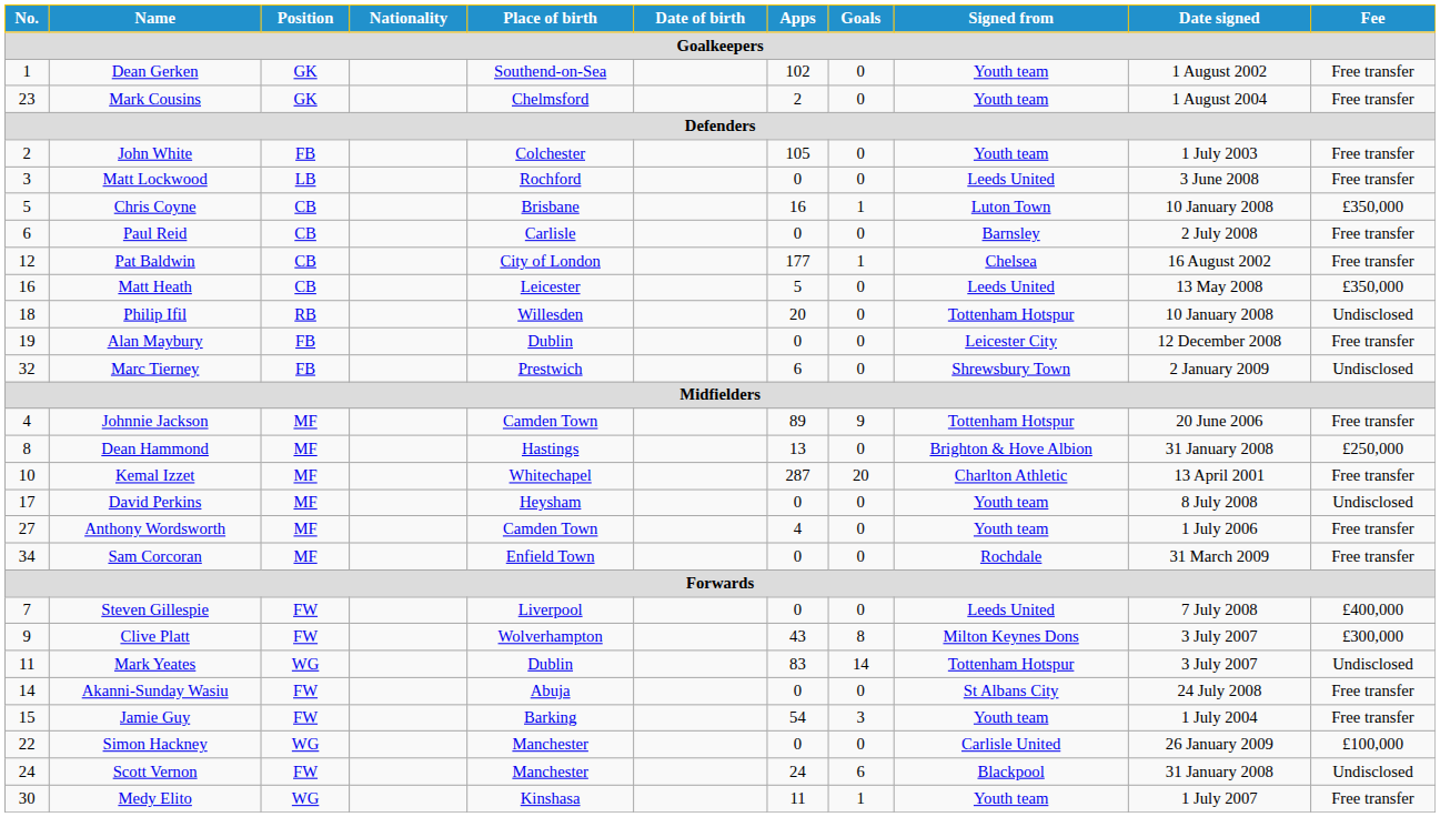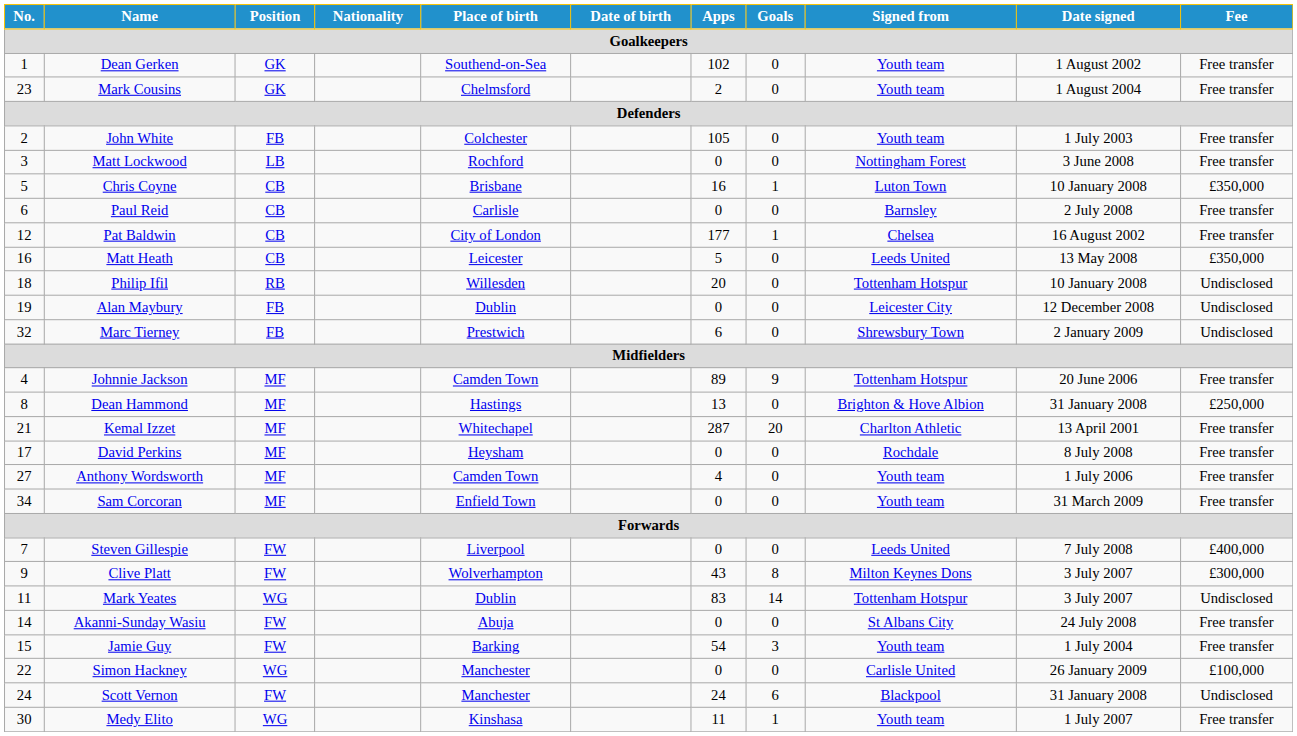Matt Lockwood | Signed from: Leeds United -> Nottingham Forest
Alan Maybury | Fee: Free transfer -> Undisclosed
Kemal Izzet | No.: 10 -> 21
David Perkins | Signed from: Youth team -> Rochdale
David Perkins | Fee: Undisclosed -> Free transfer
Sam Corcoran | Signed from: Rochdale -> Youth team
